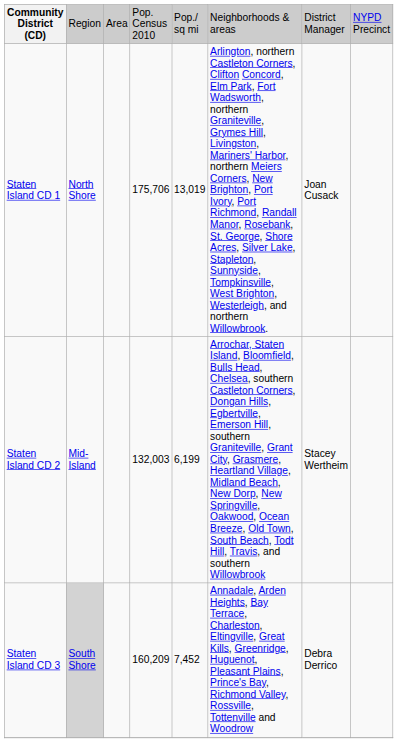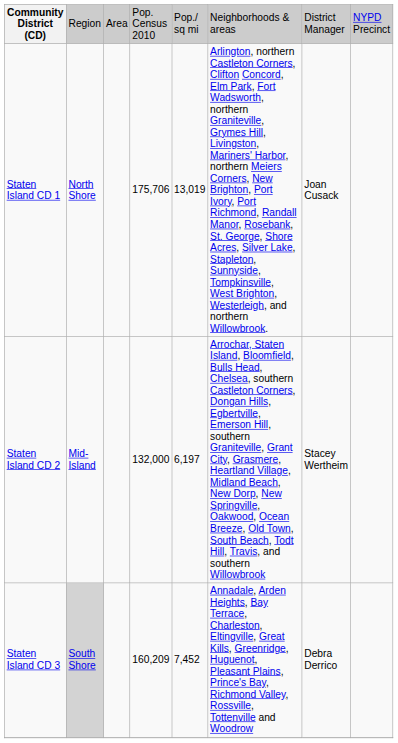Staten Island CD 2 | column 4: 132,003 -> 132,000
Staten Island CD 2 | column 5: 6,199 -> 6,197
